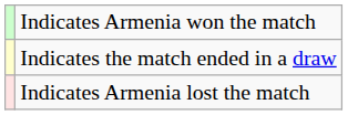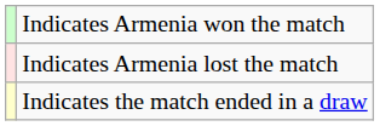rows swapped: Indicates the match ended in a draw <-> Indicates Armenia lost the match
